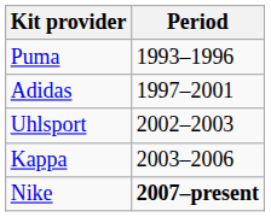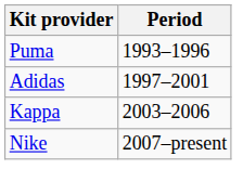- row: Uhlsport | 2002–2003
Nike | Period: bold -> normal
